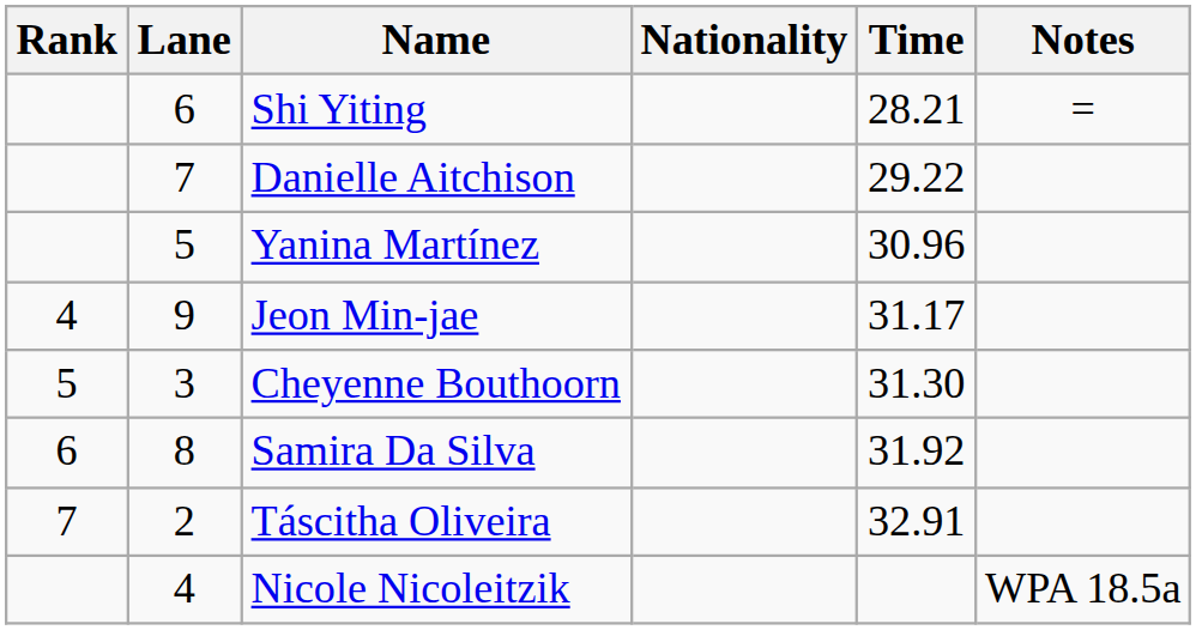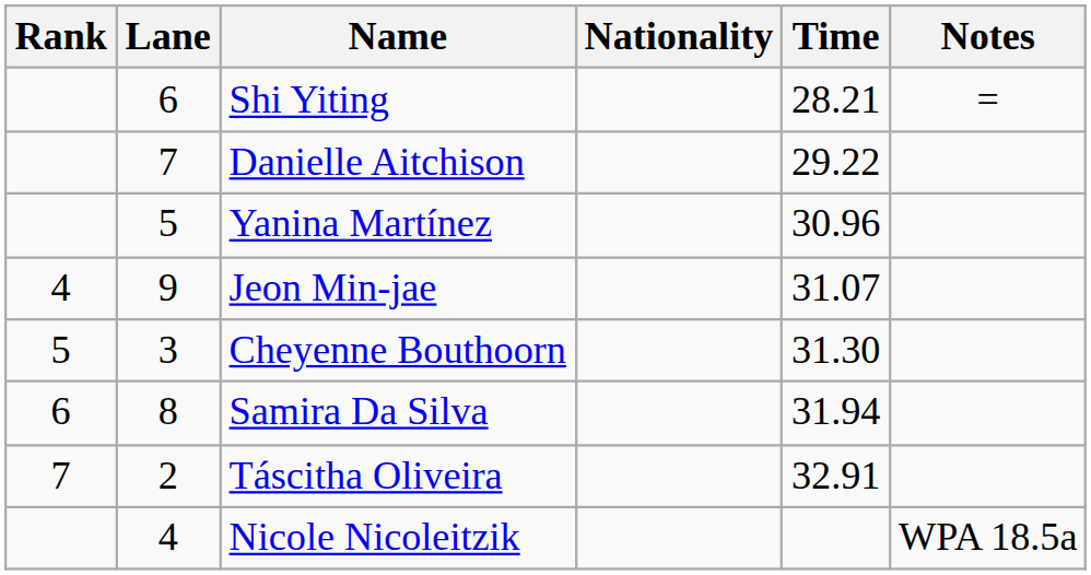Jeon Min-jae | Time: 31.17 -> 31.07
Samira Da Silva | Time: 31.92 -> 31.94
